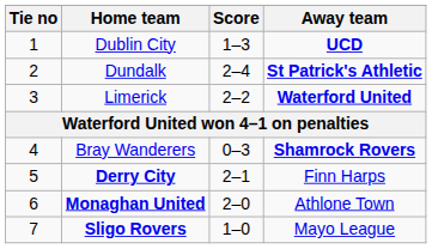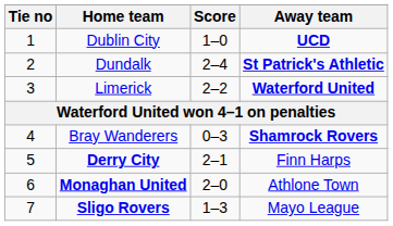Dublin City | Score: 1–3 -> 1–0
Sligo Rovers | Score: 1–0 -> 1–3
